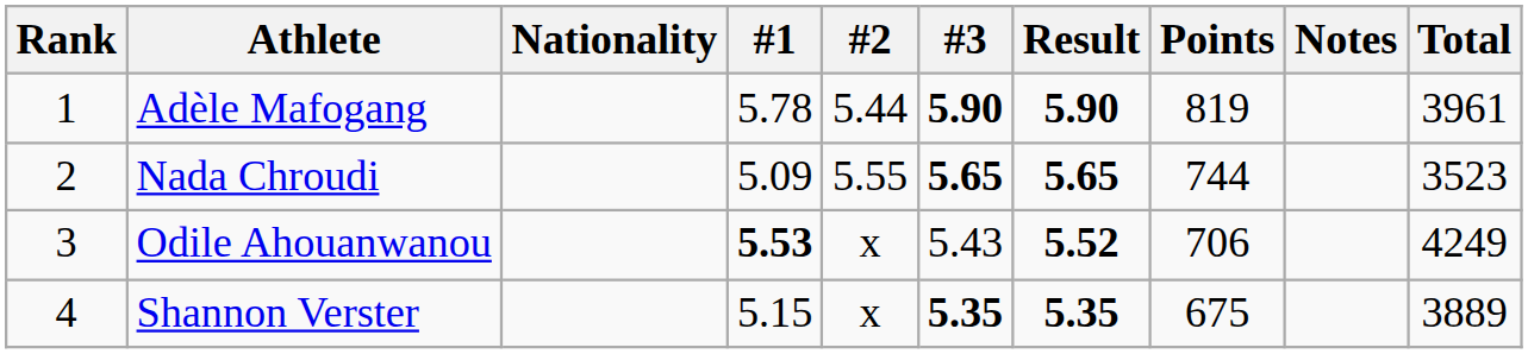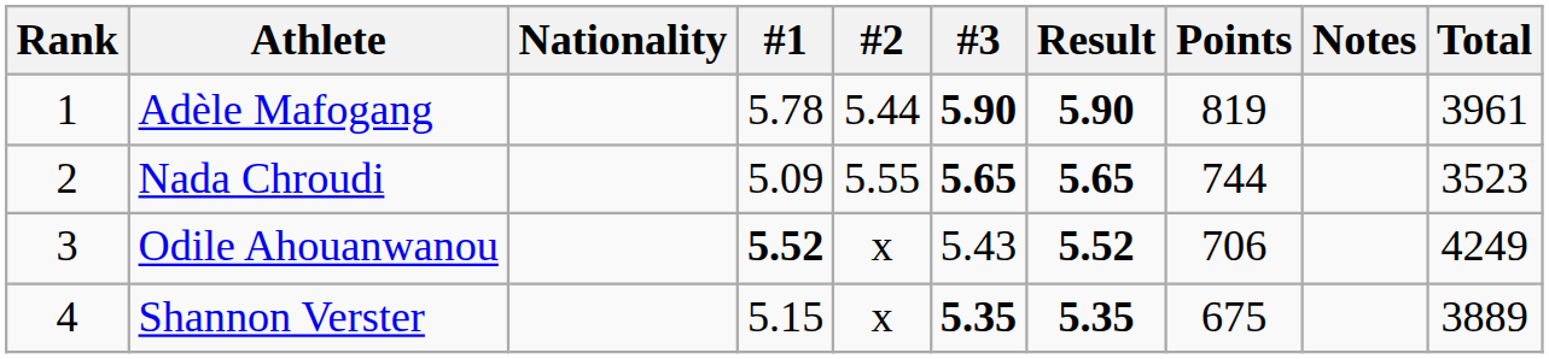Odile Ahouanwanou | #1: 5.53 -> 5.52
